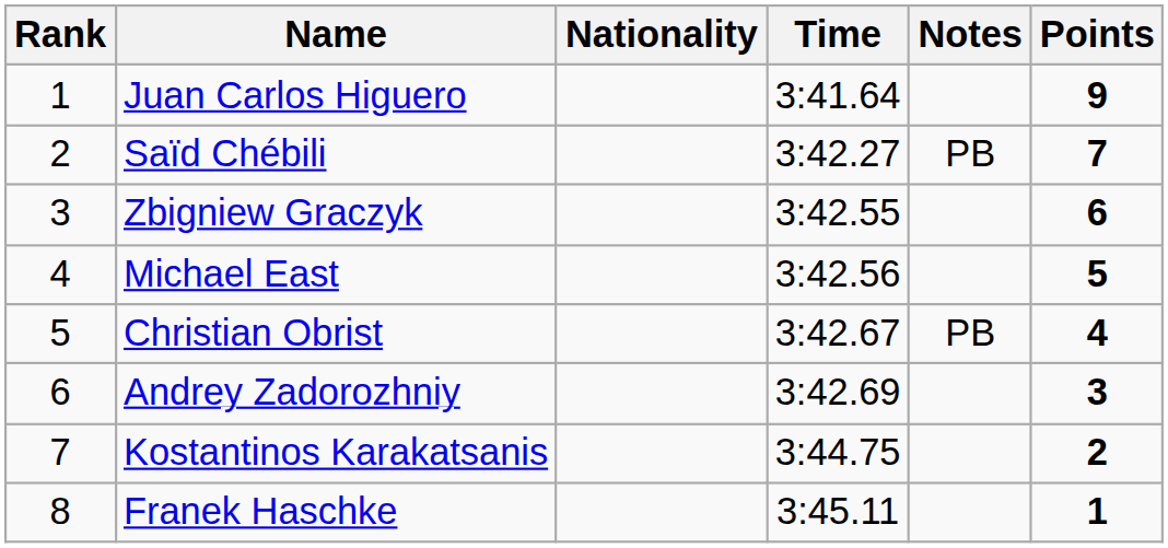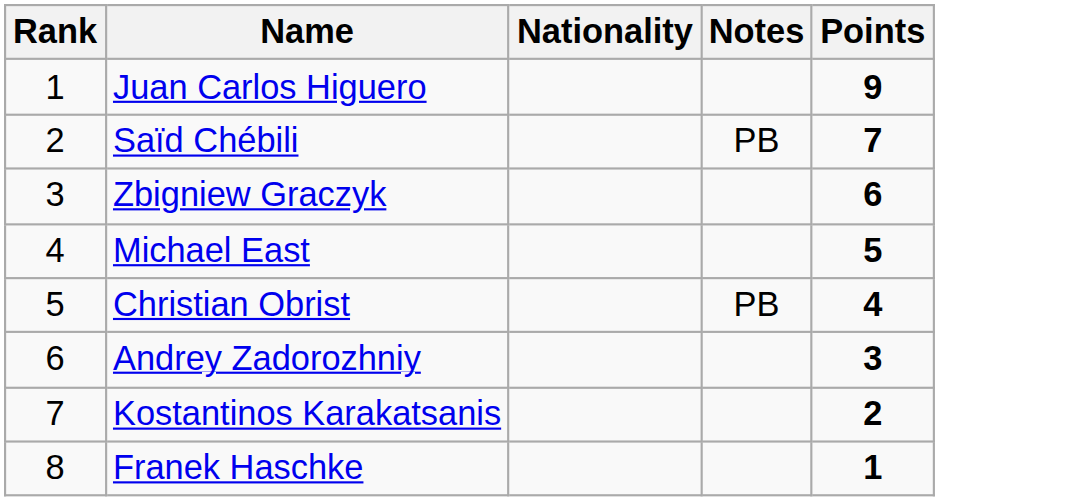- column: Time | 3:41.64 | 3:42.27 | 3:42.55 | 3:42.56 | 3:42.67 | 3:42.69 | 3:44.75 | 3:45.11
